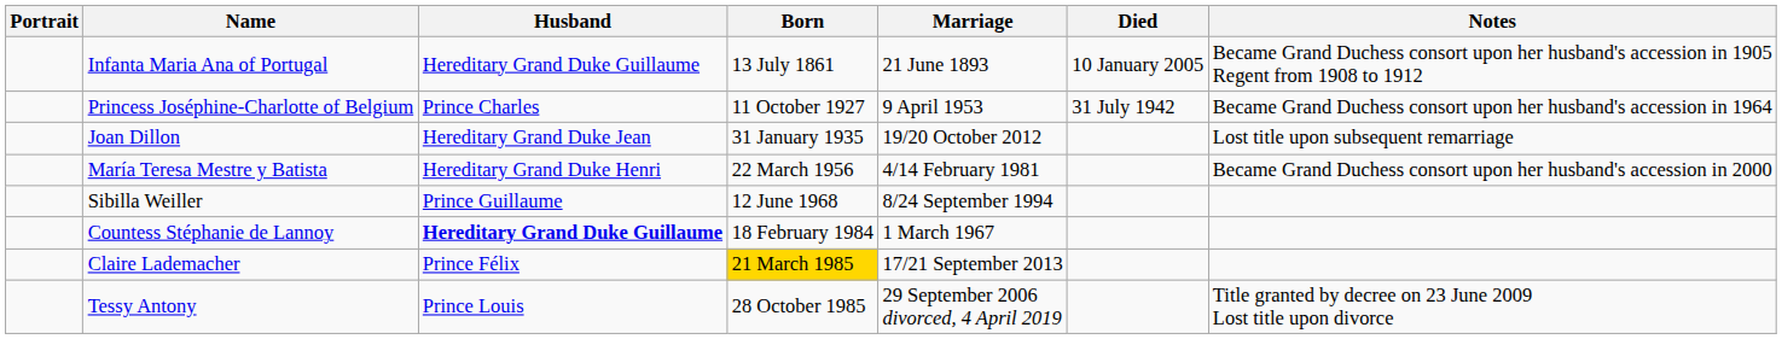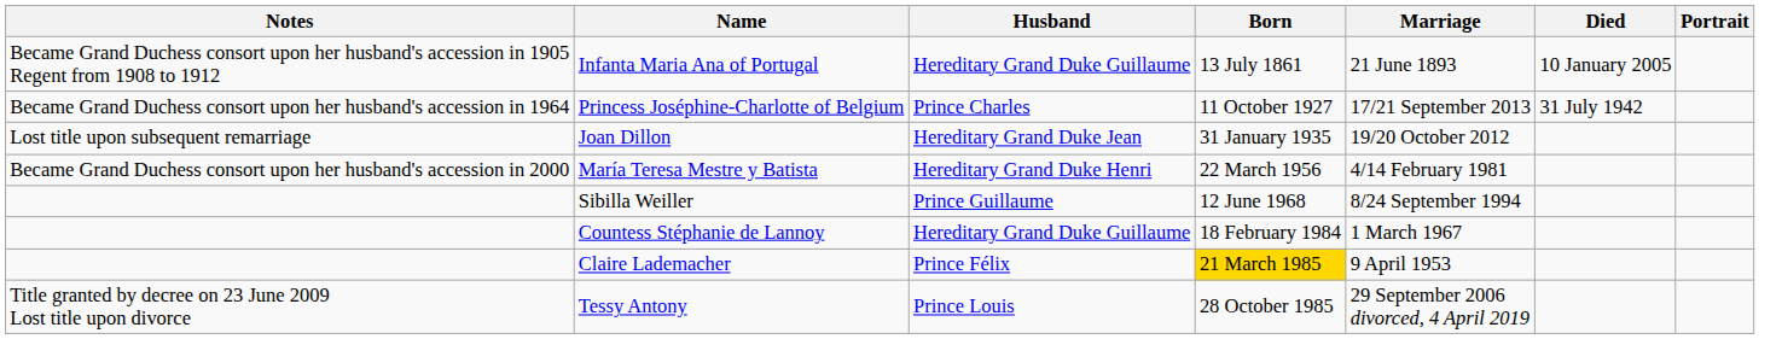columns swapped: Portrait <-> Notes
Princess Joséphine-Charlotte of Belgium | Marriage: 9 April 1953 -> 17/21 September 2013
Countess Stéphanie de Lannoy | Husband: bold -> normal
Claire Lademacher | Marriage: 17/21 September 2013 -> 9 April 1953
